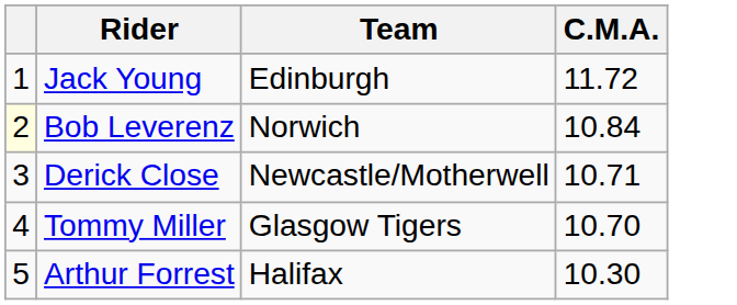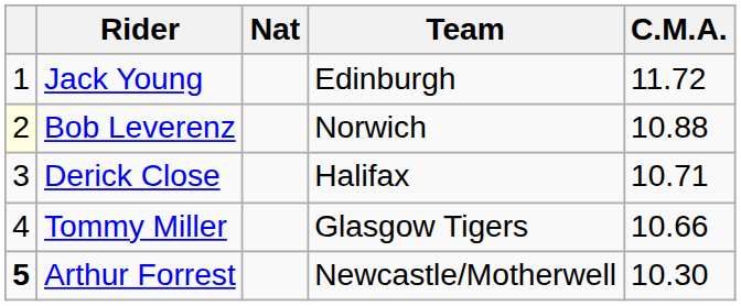+ column: Nat
Bob Leverenz | C.M.A.: 10.84 -> 10.88
Derick Close | Team: Newcastle/Motherwell -> Halifax
Tommy Miller | C.M.A.: 10.70 -> 10.66
Arthur Forrest | column 1: normal -> bold
Arthur Forrest | Team: Halifax -> Newcastle/Motherwell
